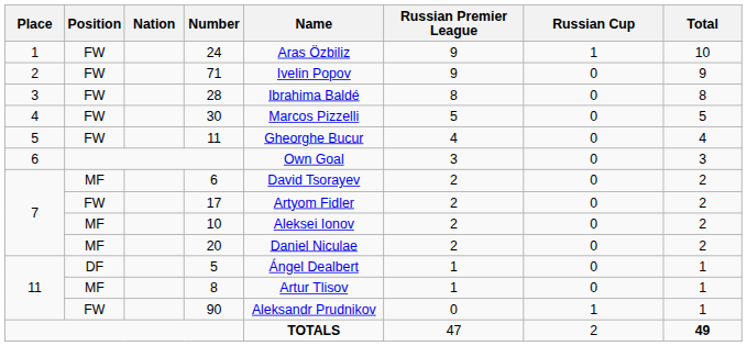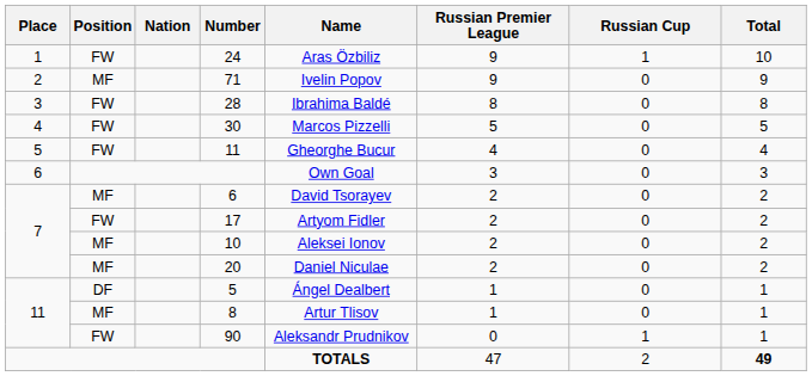71 | Position: FW -> MF
